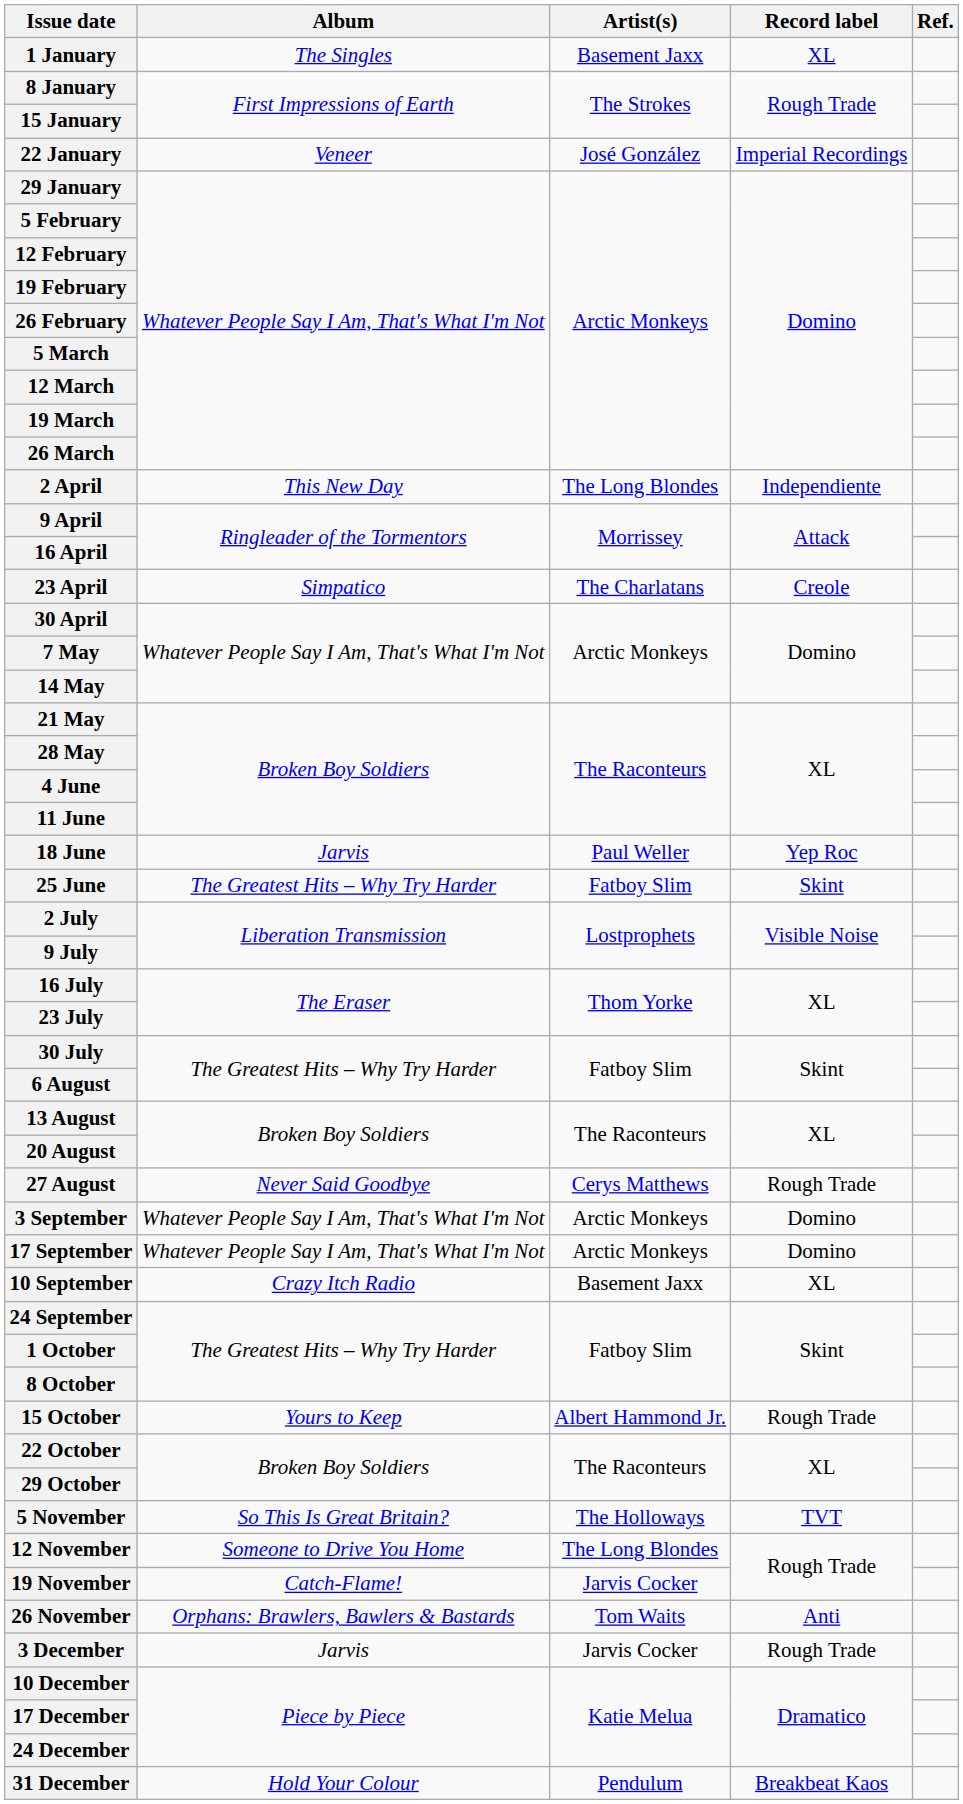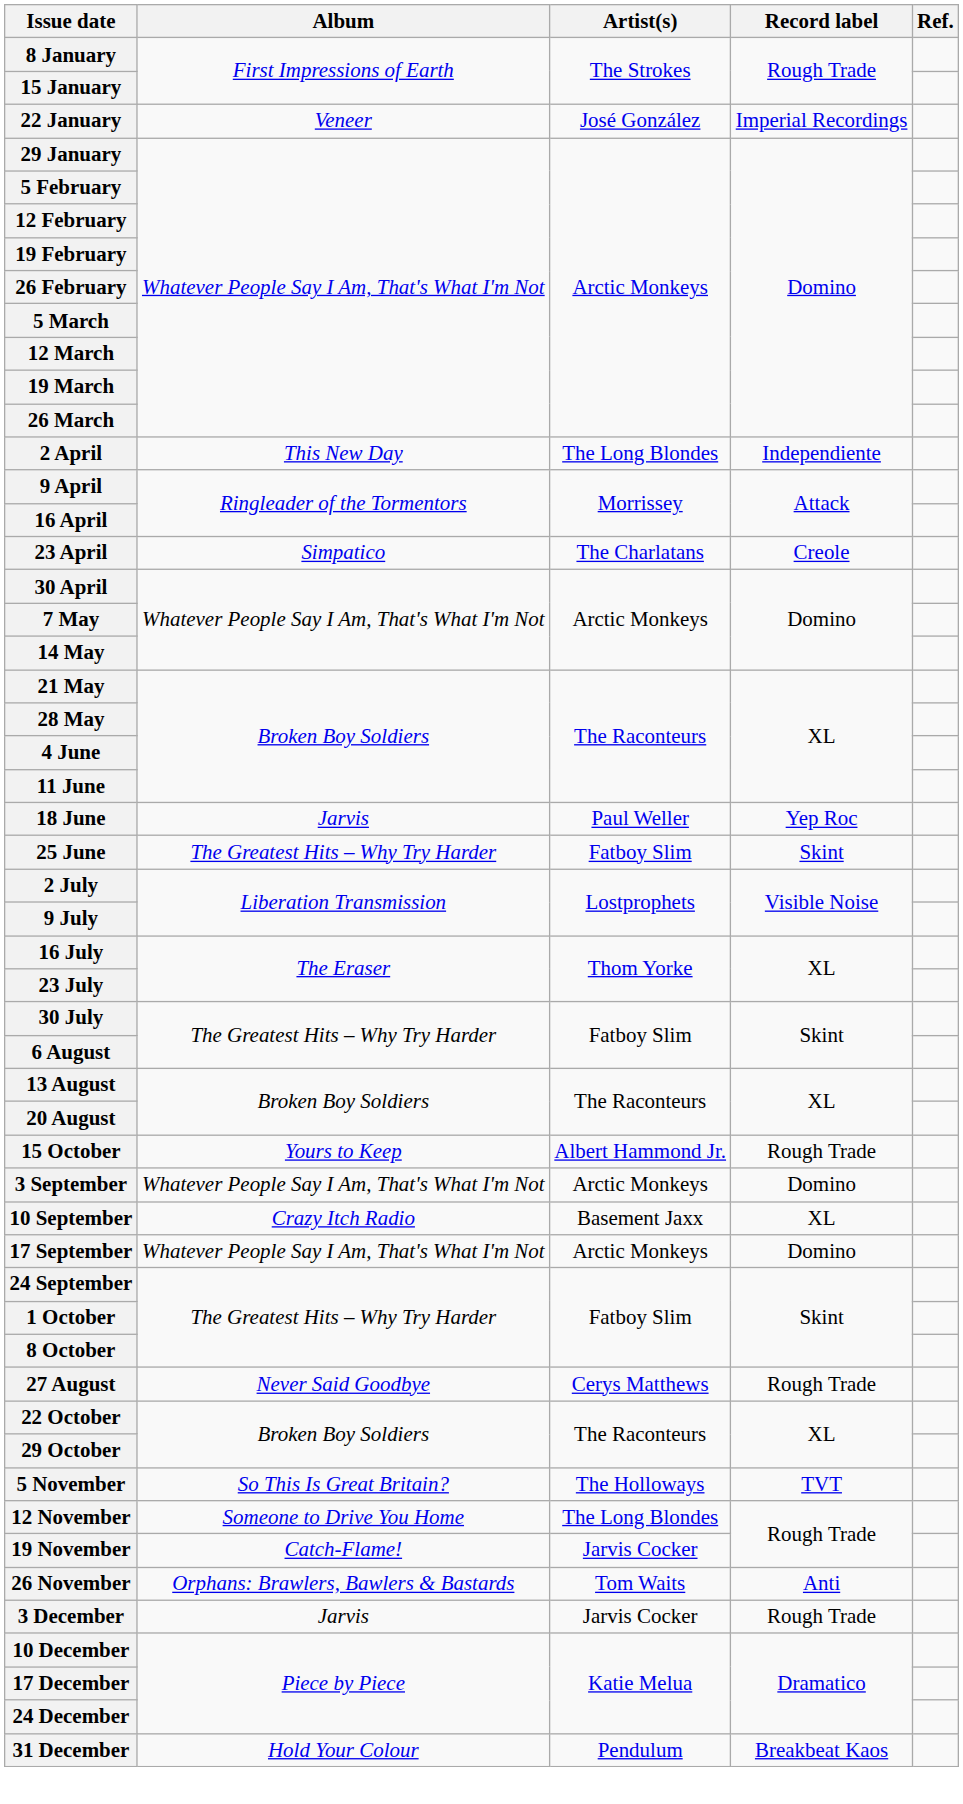- row: 1 January | The Singles | Basement Jaxx | XL
rows swapped: 27 August <-> 15 October
rows swapped: 10 September <-> 17 September
